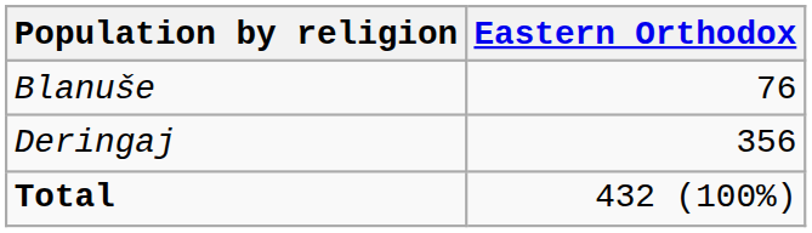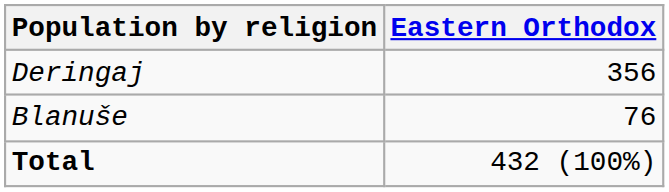rows swapped: Blanuše <-> Deringaj
